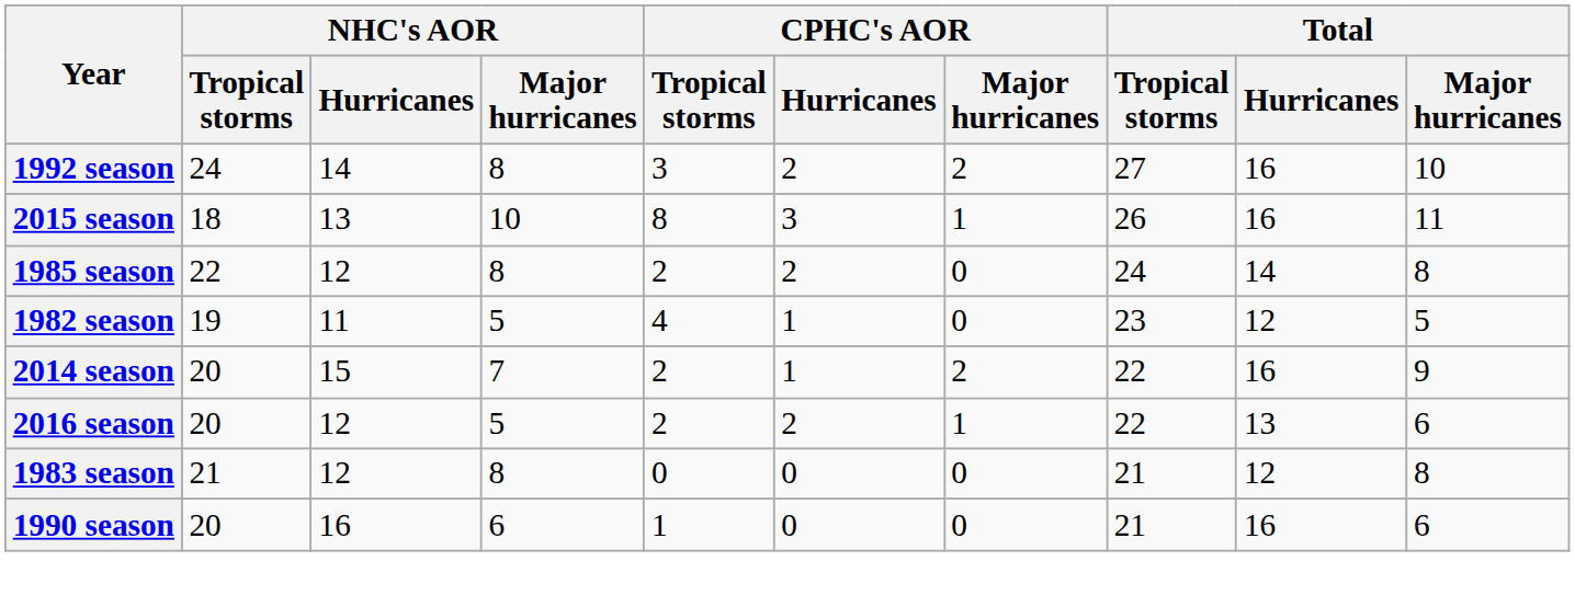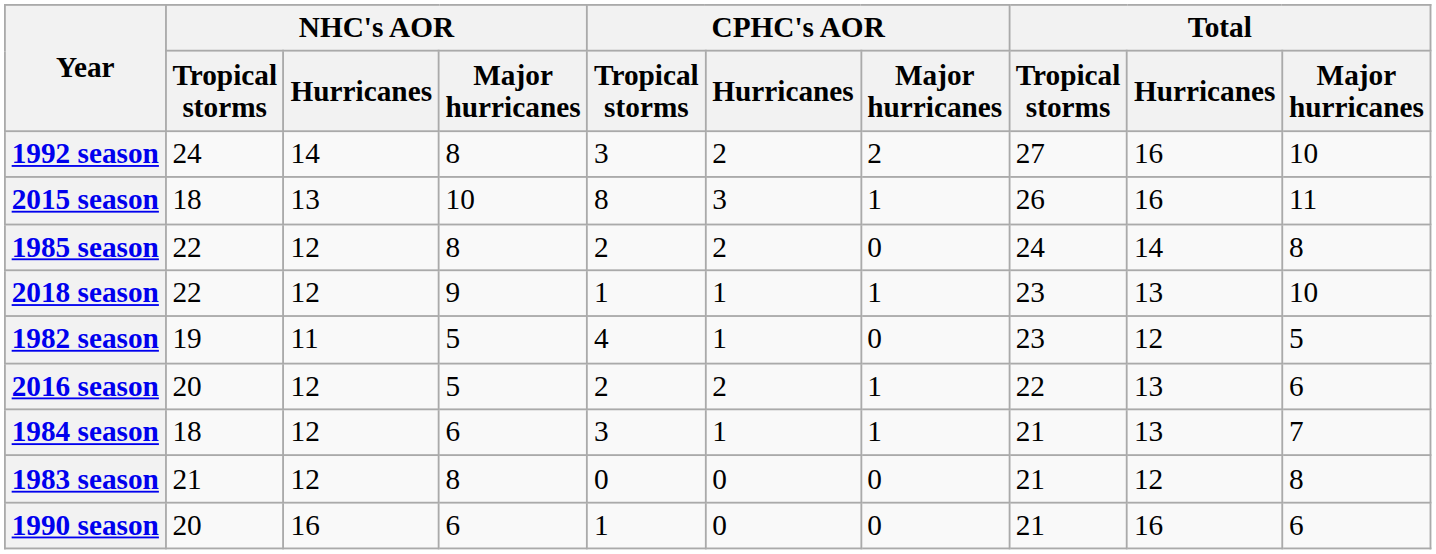+ row: 2018 season | 22 | 12 | 9 | 1 | 1 | 1 | 23 | 13 | 10
- row: 2014 season | 20 | 15 | 7 | 2 | 1 | 2 | 22 | 16 | 9
+ row: 1984 season | 18 | 12 | 6 | 3 | 1 | 1 | 21 | 13 | 7
